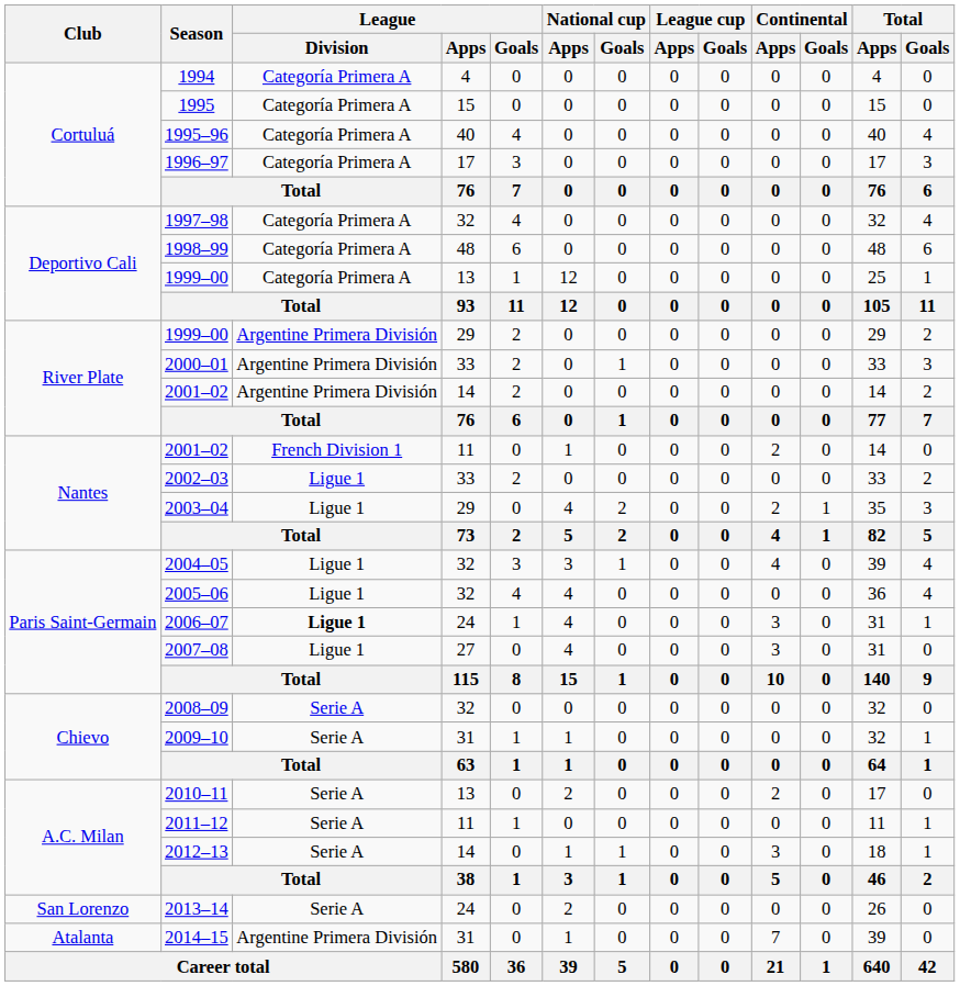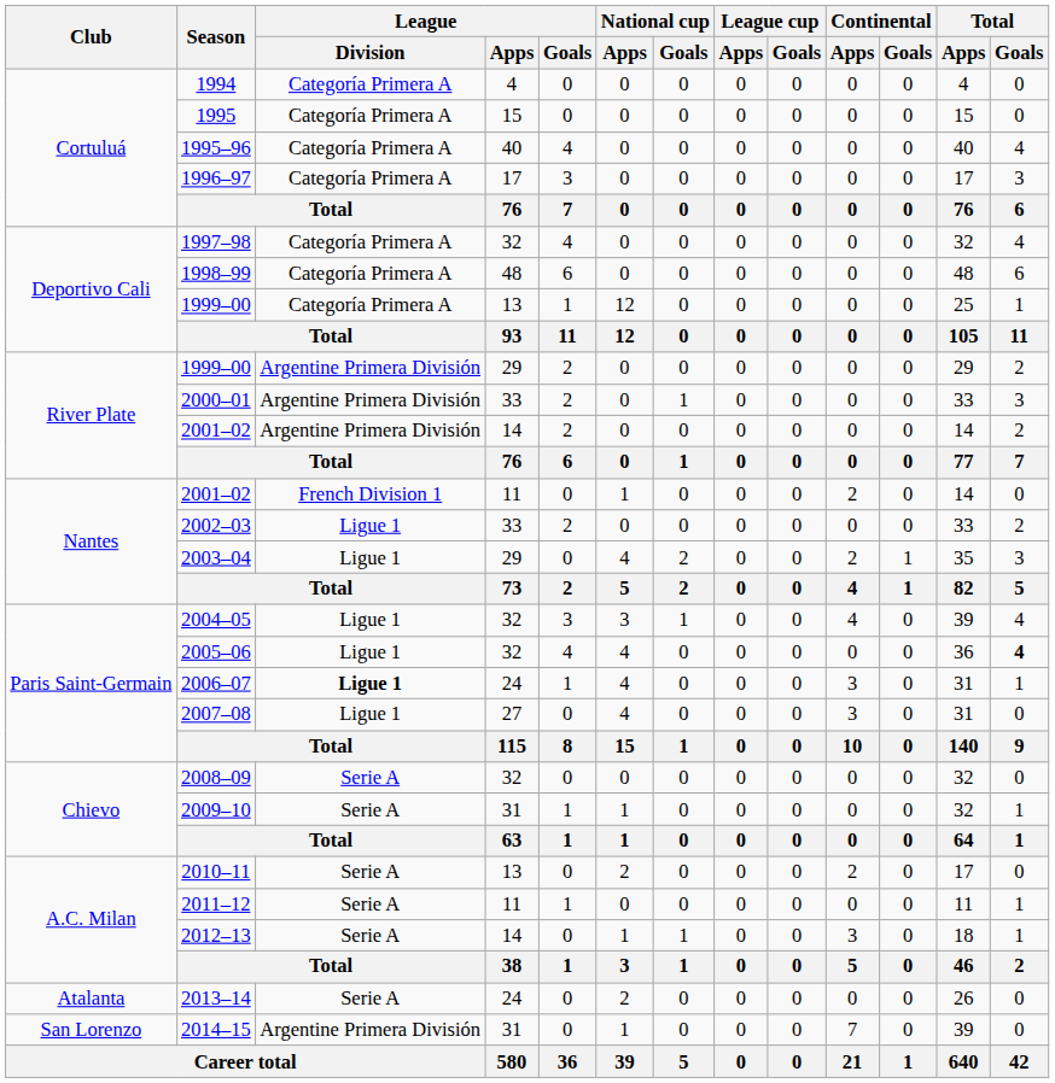2005–06 | Total / Goals: normal -> bold
2013–14 | Club: San Lorenzo -> Atalanta
2014–15 | Club: Atalanta -> San Lorenzo
